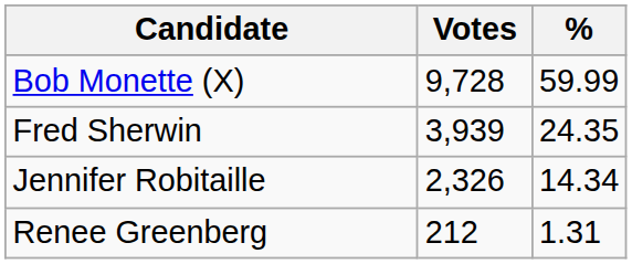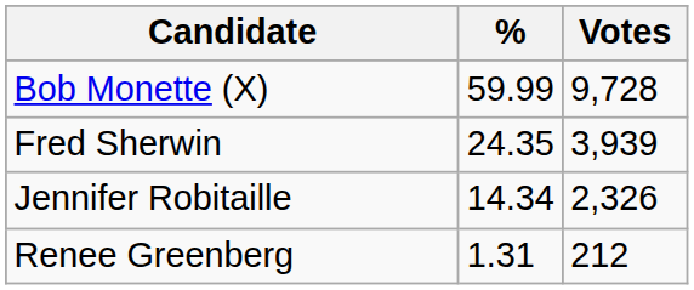columns swapped: Votes <-> %
